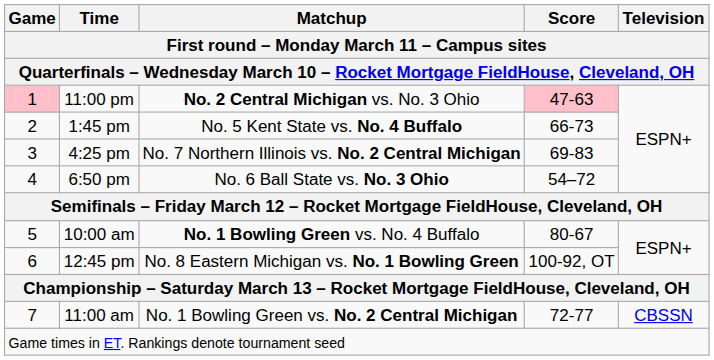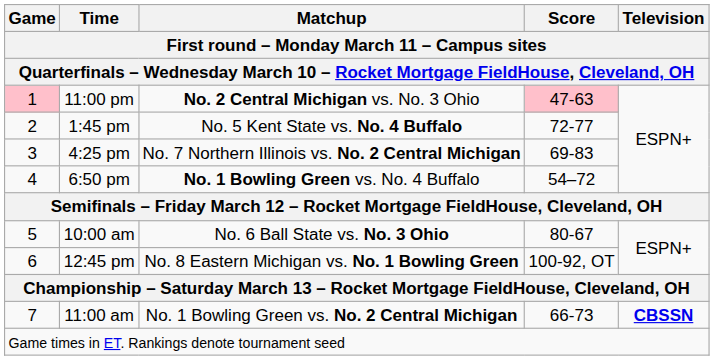1:45 pm | Score: 66-73 -> 72-77
6:50 pm | Matchup: No. 6 Ball State vs. No. 3 Ohio -> No. 1 Bowling Green vs. No. 4 Buffalo
10:00 am | Matchup: No. 1 Bowling Green vs. No. 4 Buffalo -> No. 6 Ball State vs. No. 3 Ohio
11:00 am | Score: 72-77 -> 66-73
11:00 am | Television: normal -> bold
